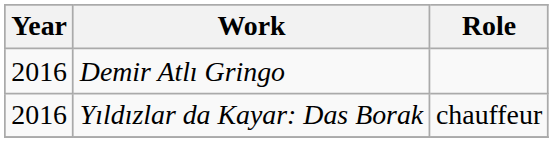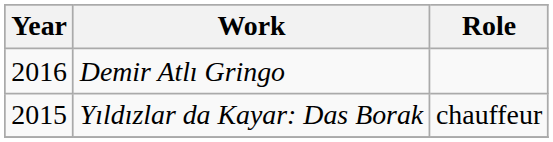Yıldızlar da Kayar: Das Borak | Year: 2016 -> 2015
